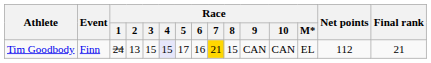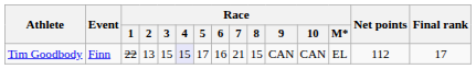Tim Goodbody | Race / 1: 24 -> 22
Tim Goodbody | Race / 7: gold background -> no background
Tim Goodbody | Final rank: 21 -> 17
